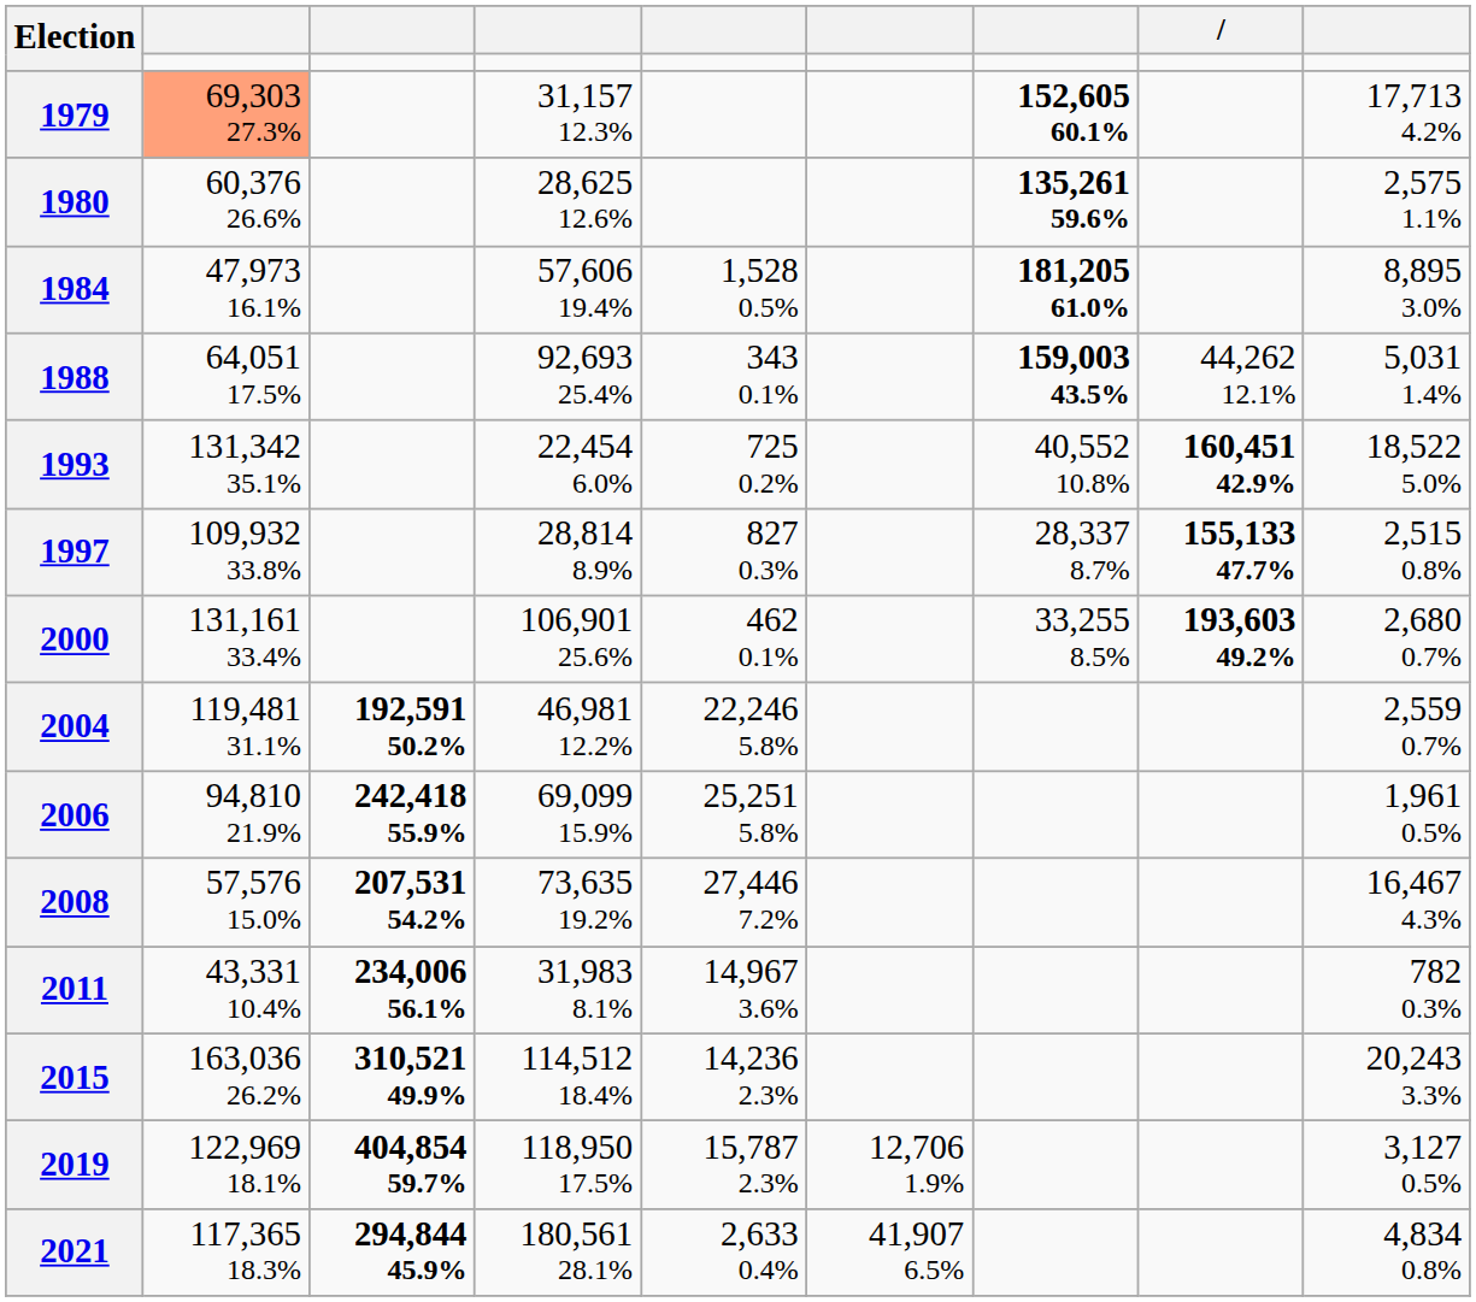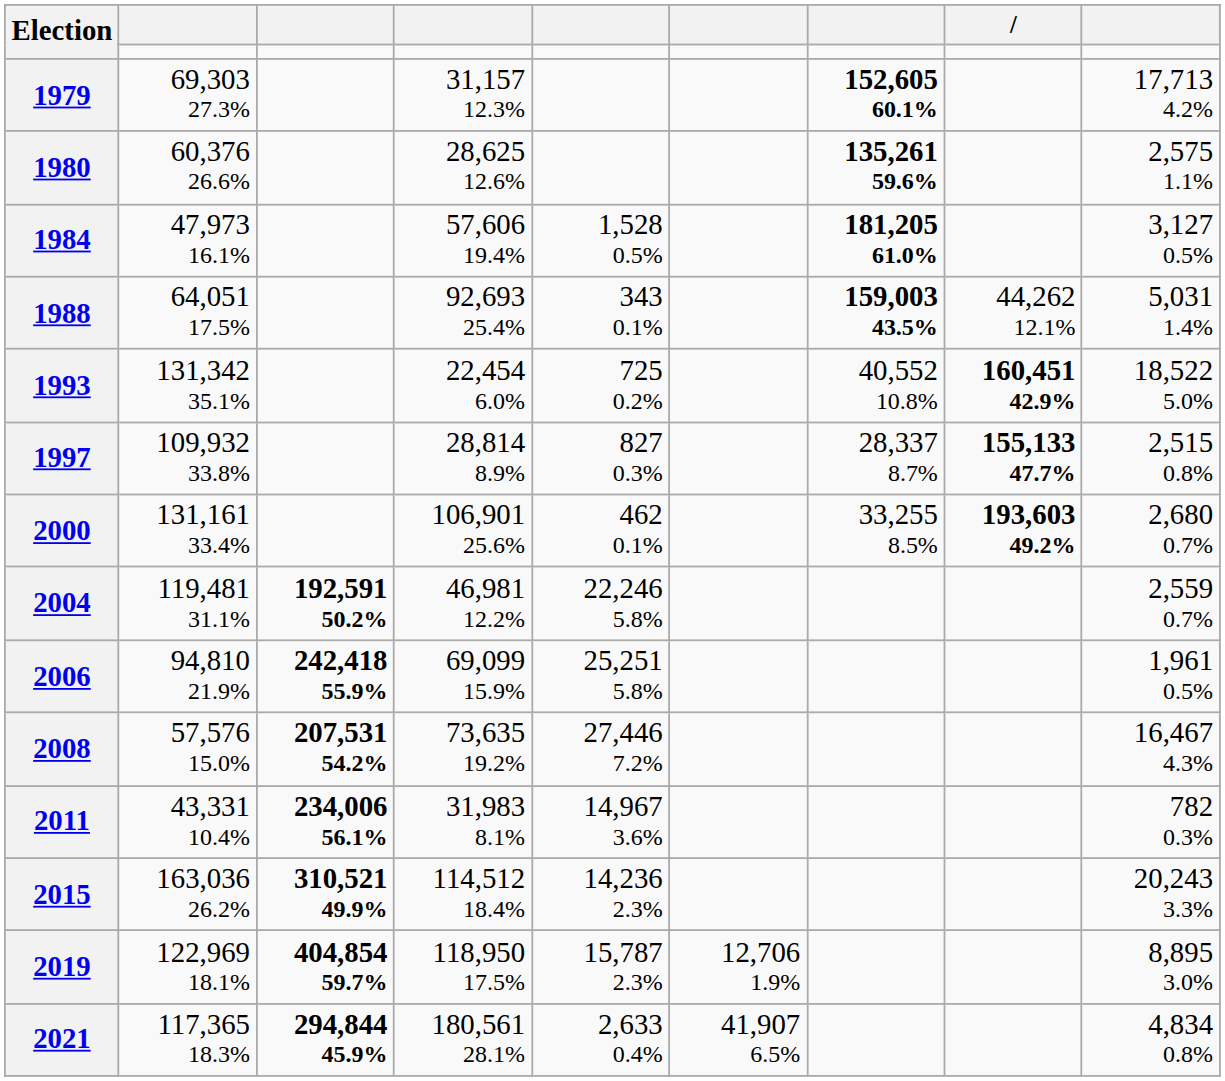1979 | column 2: lightsalmon background -> no background
1984 | column 9: 8,895 3.0% -> 3,127 0.5%
2019 | column 9: 3,127 0.5% -> 8,895 3.0%
